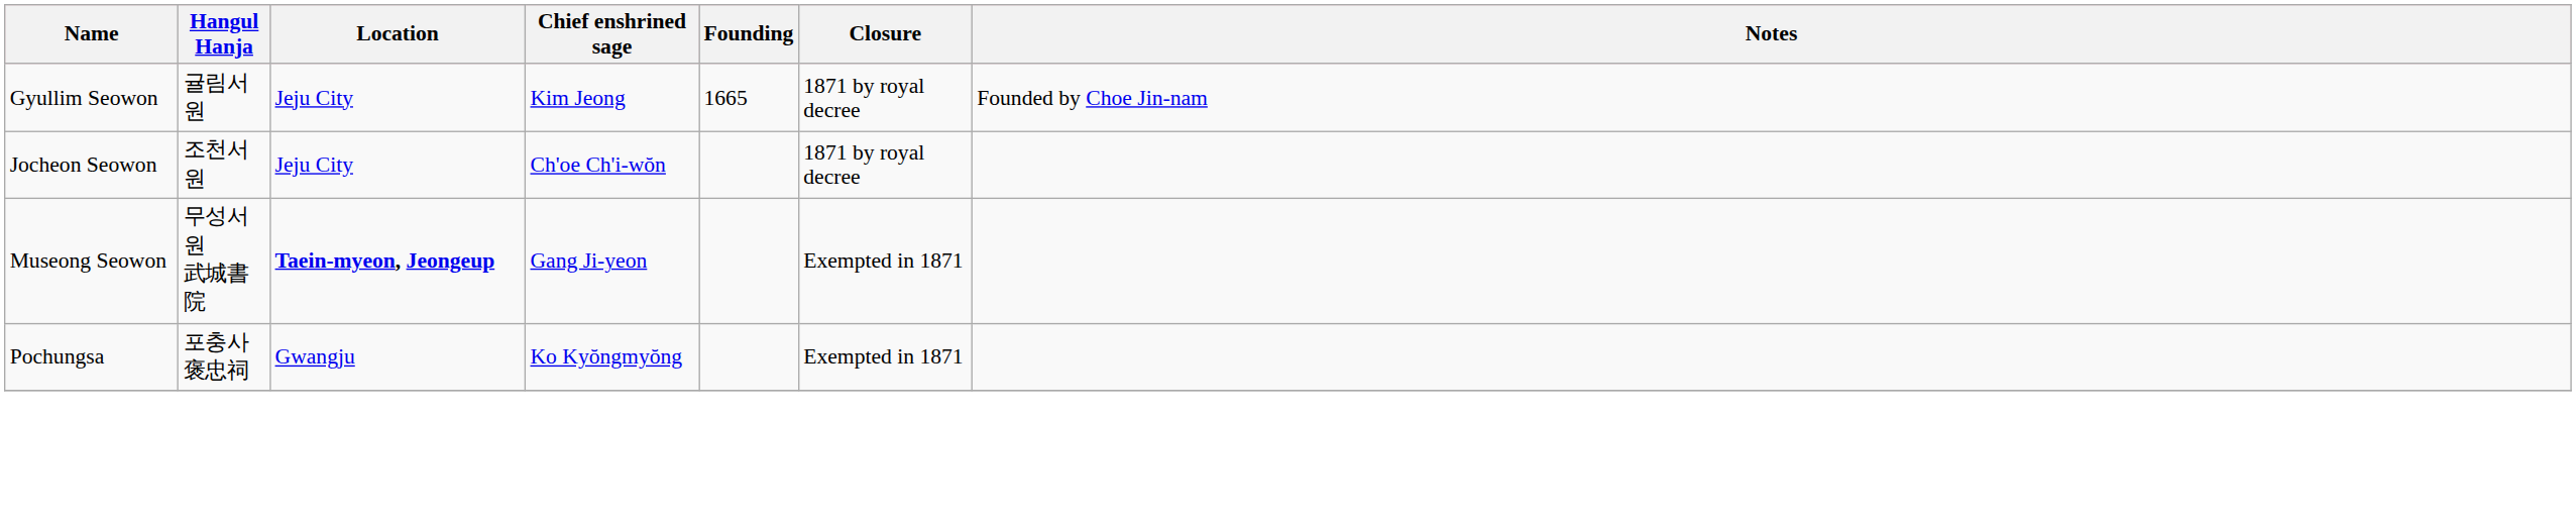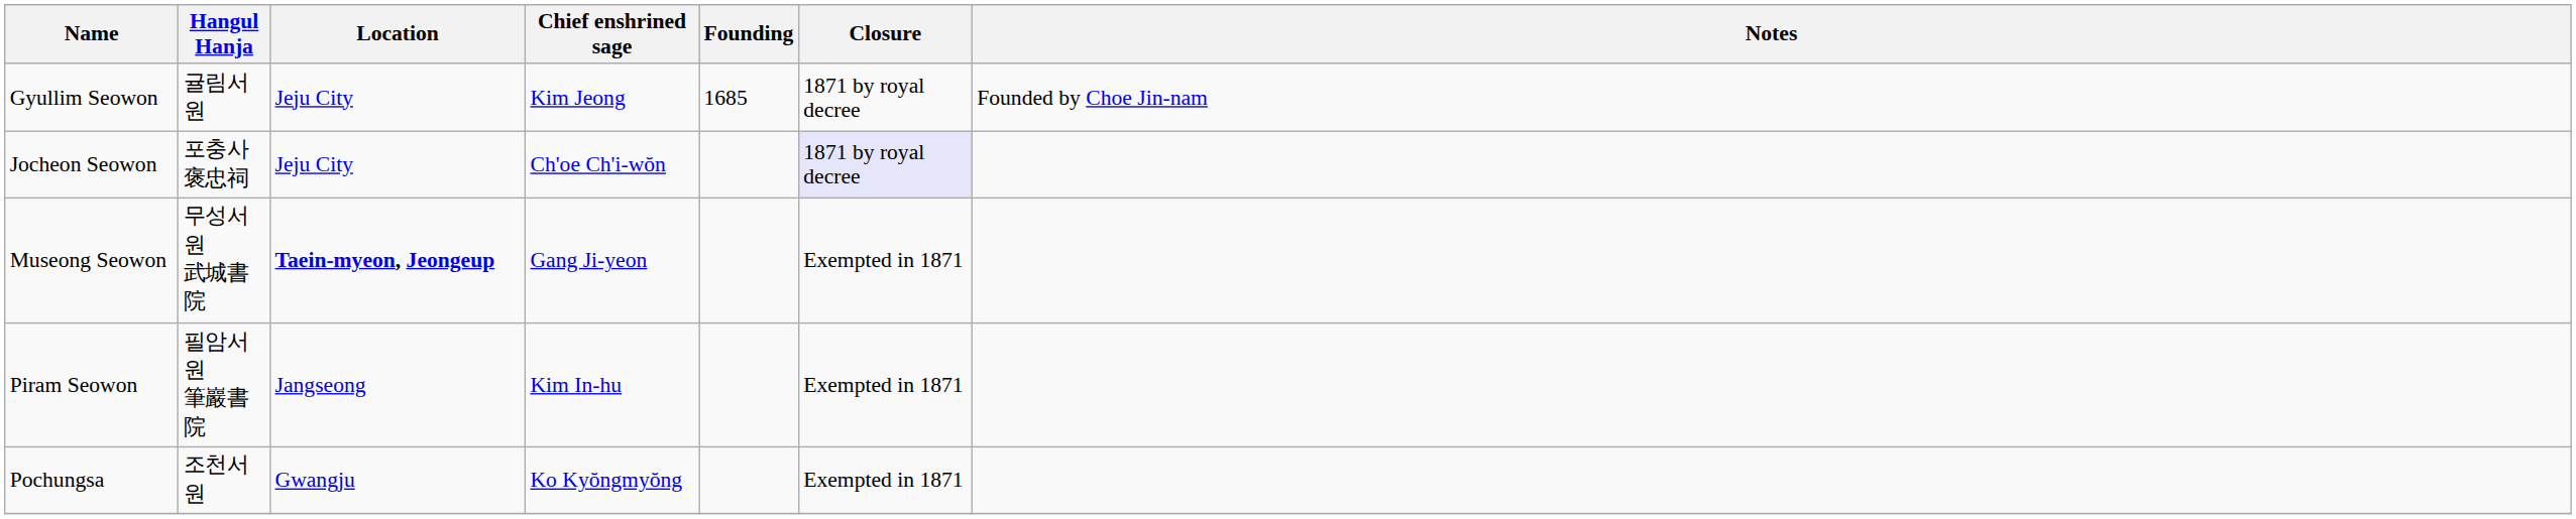Gyullim Seowon | Founding: 1665 -> 1685
Jocheon Seowon | Hangul Hanja: 조천서원 -> 포충사 褒忠祠
Jocheon Seowon | Closure: no background -> lavender background
+ row: Piram Seowon | 필암서원 筆巖書院 | Jangseong | Kim In-hu | Exempted in 1871
Pochungsa | Hangul Hanja: 포충사 褒忠祠 -> 조천서원
